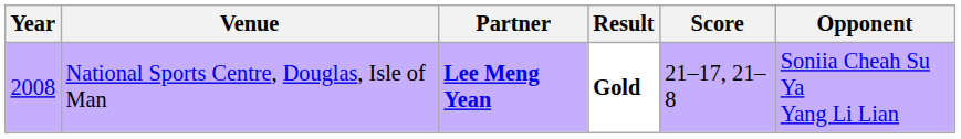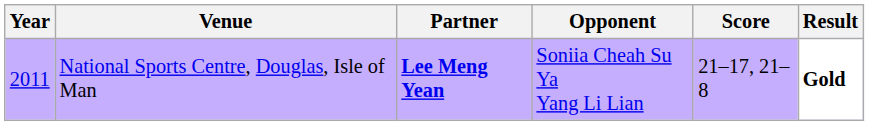columns swapped: Opponent <-> Result
National Sports Centre, Douglas, Isle of Man | Year: 2008 -> 2011
